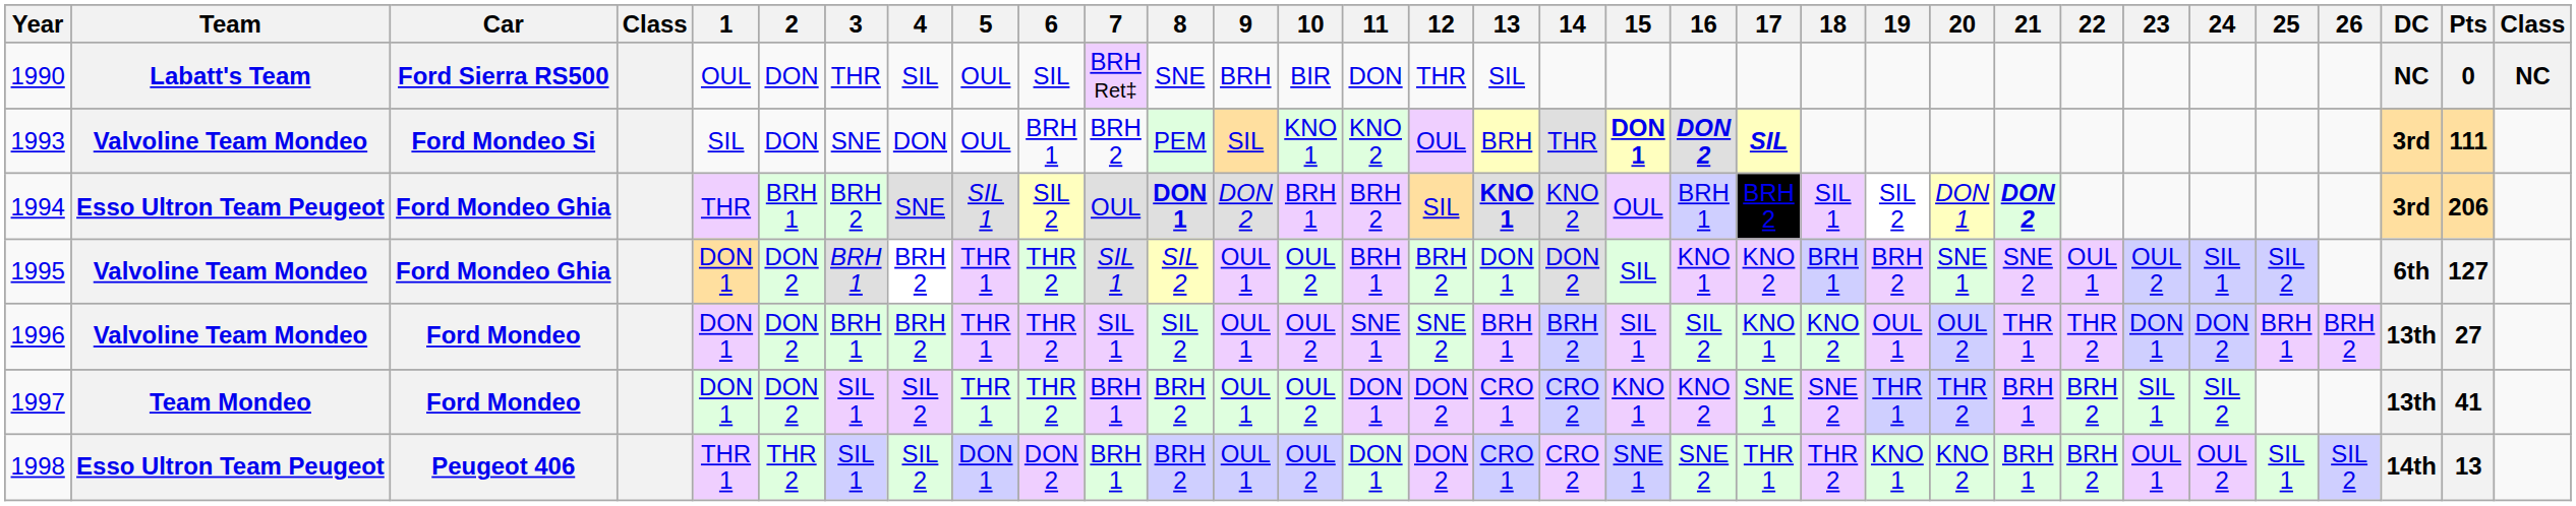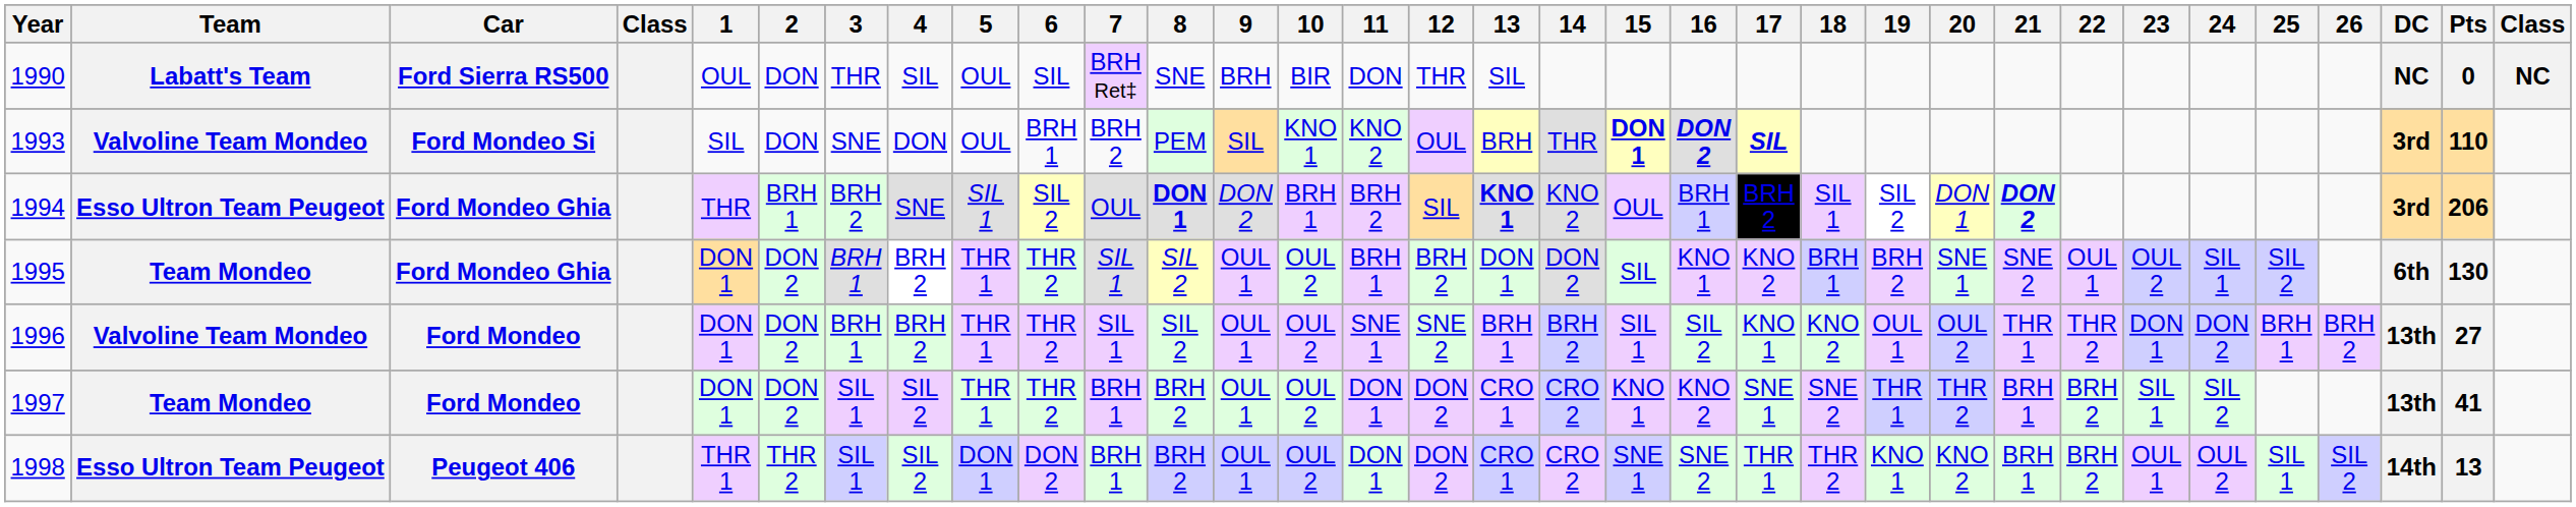1993 | Pts: 111 -> 110
1995 | Team: Valvoline Team Mondeo -> Team Mondeo
1995 | Pts: 127 -> 130
